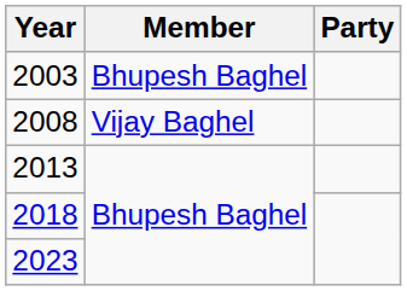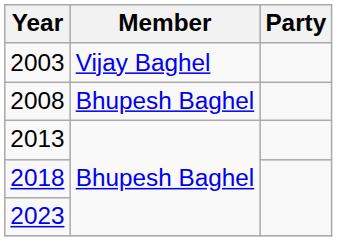2003 | Member: Bhupesh Baghel -> Vijay Baghel
2008 | Member: Vijay Baghel -> Bhupesh Baghel
